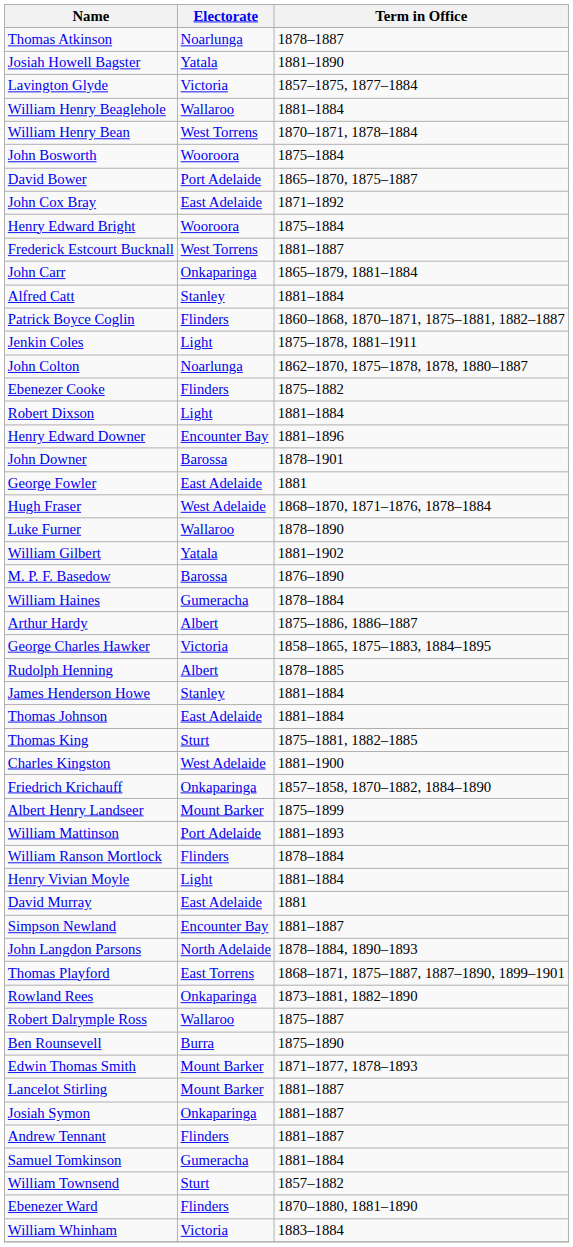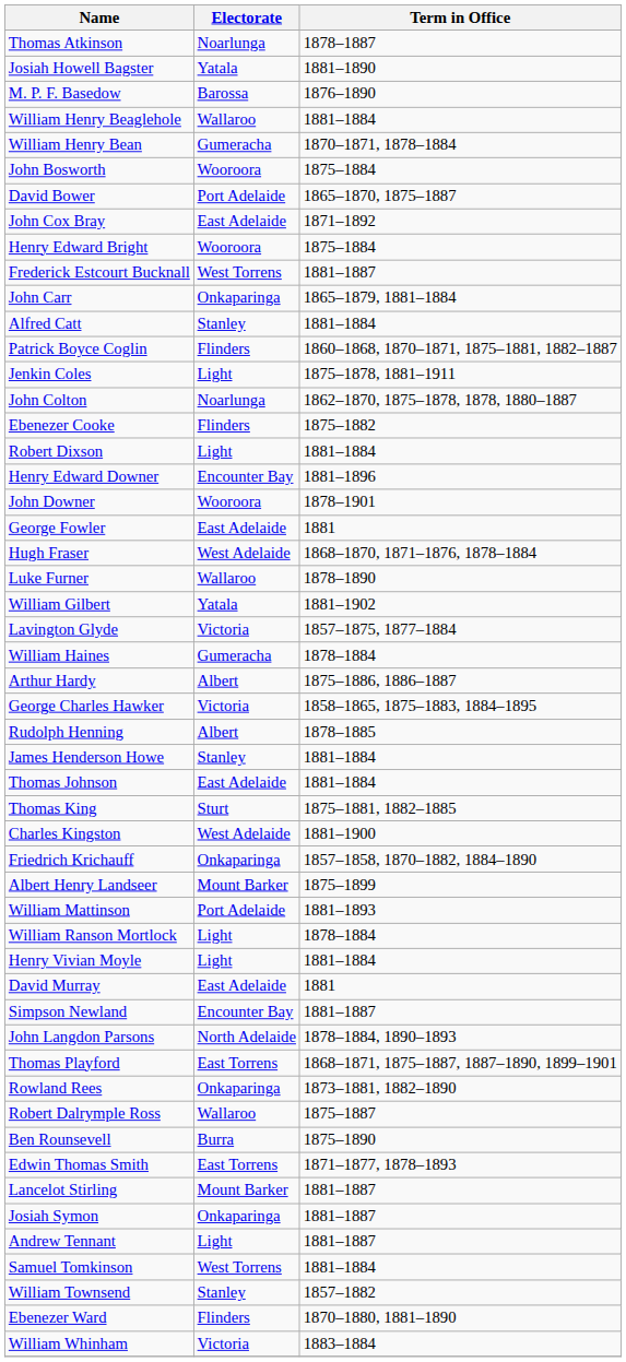rows swapped: M. P. F. Basedow <-> Lavington Glyde
William Henry Bean | Electorate: West Torrens -> Gumeracha
John Downer | Electorate: Barossa -> Wooroora
William Ranson Mortlock | Electorate: Flinders -> Light
Edwin Thomas Smith | Electorate: Mount Barker -> East Torrens
Andrew Tennant | Electorate: Flinders -> Light
Samuel Tomkinson | Electorate: Gumeracha -> West Torrens
William Townsend | Electorate: Sturt -> Stanley
